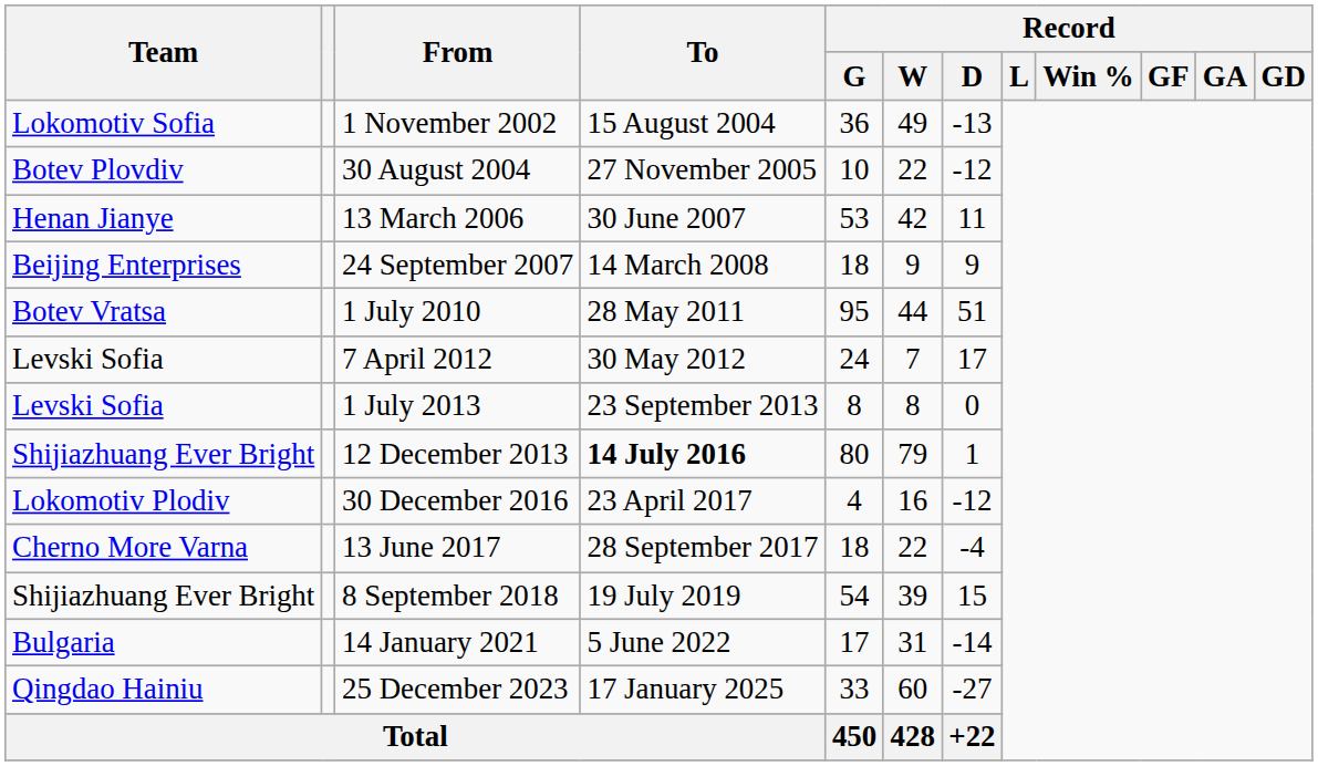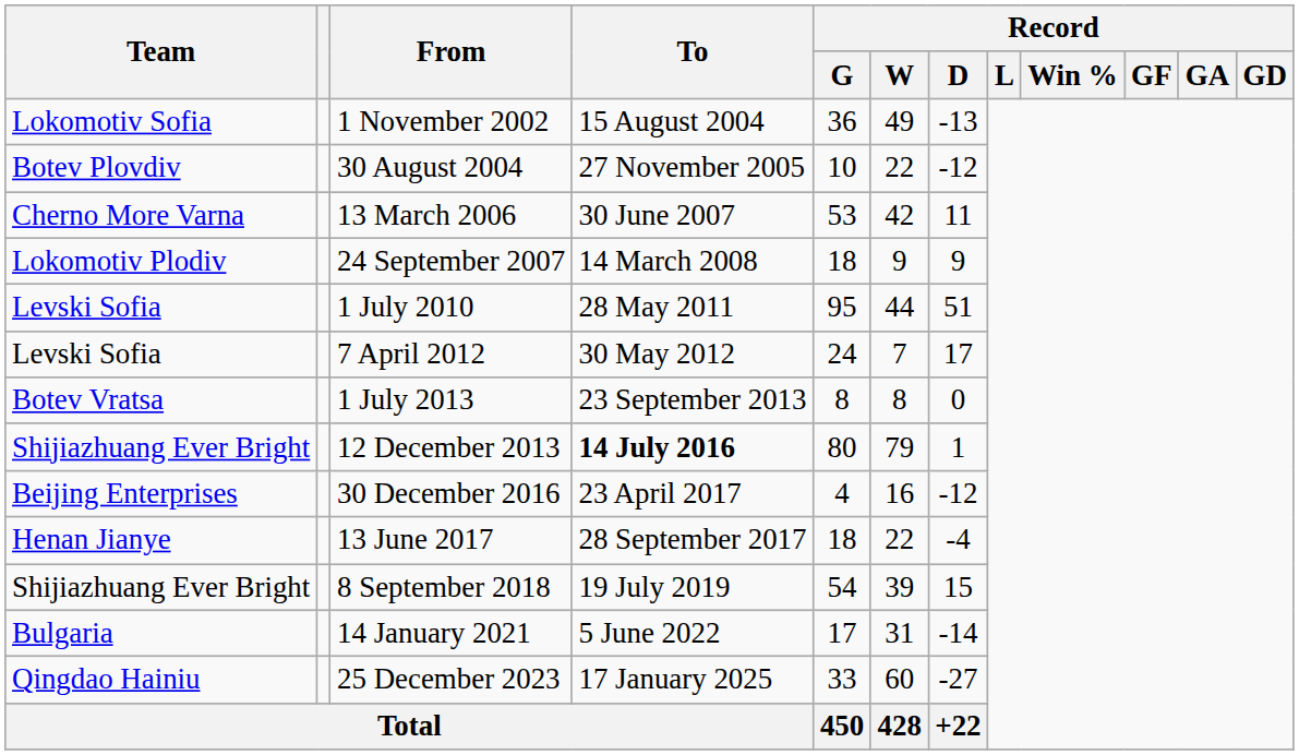13 March 2006 | Team: Henan Jianye -> Cherno More Varna
24 September 2007 | Team: Beijing Enterprises -> Lokomotiv Plodiv
1 July 2010 | Team: Botev Vratsa -> Levski Sofia
1 July 2013 | Team: Levski Sofia -> Botev Vratsa
30 December 2016 | Team: Lokomotiv Plodiv -> Beijing Enterprises
13 June 2017 | Team: Cherno More Varna -> Henan Jianye
